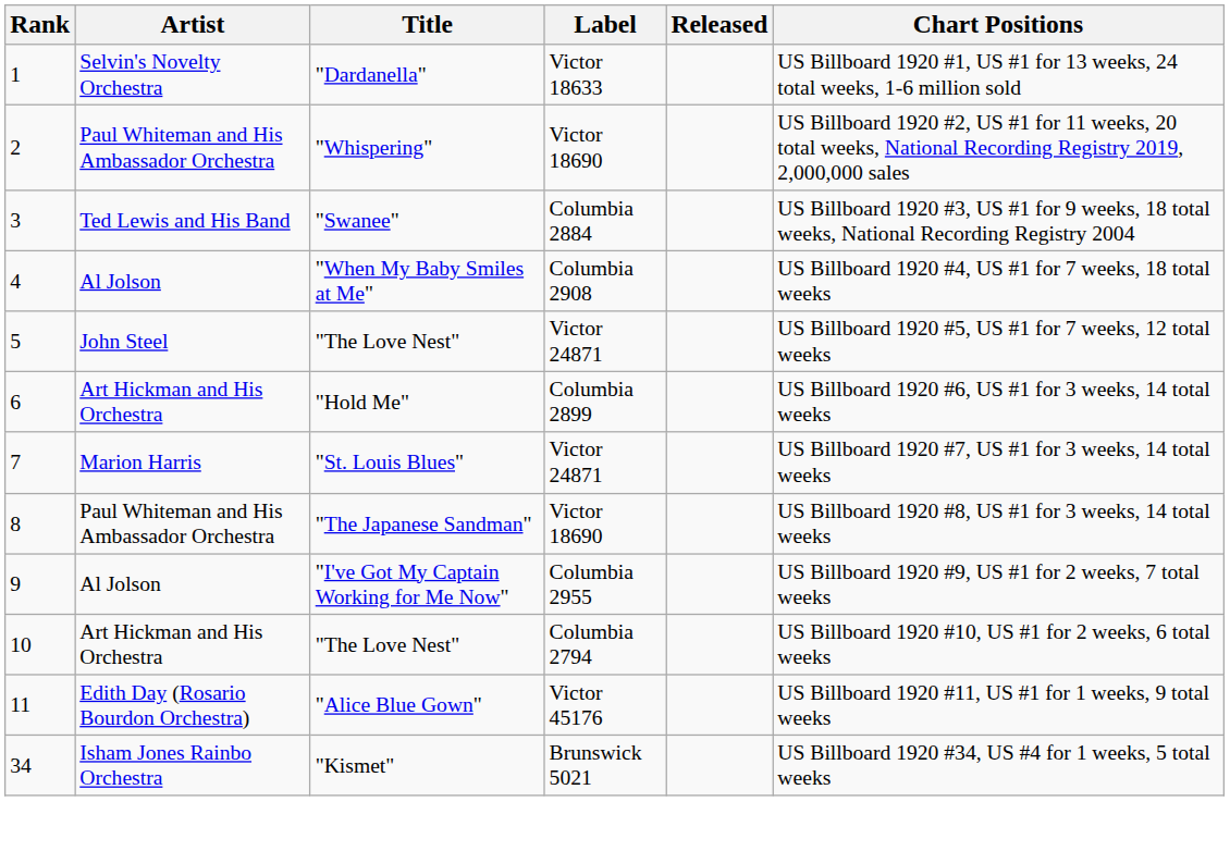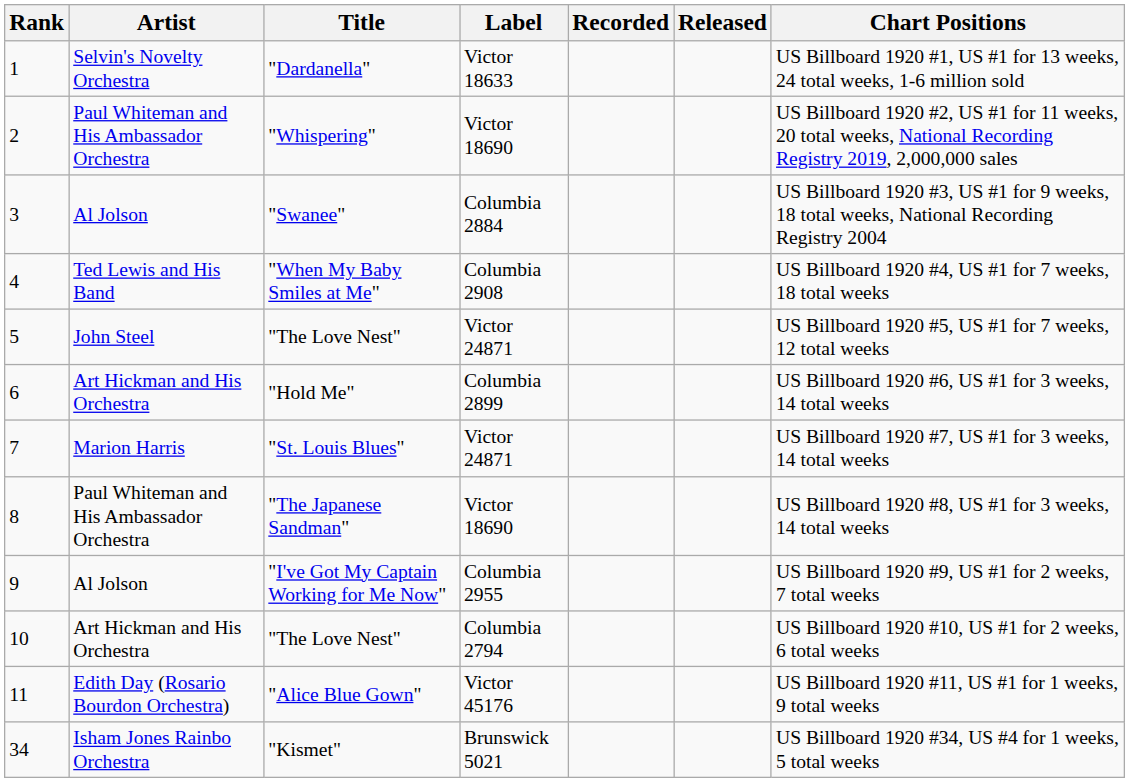+ column: Recorded
"Swanee" | Artist: Ted Lewis and His Band -> Al Jolson
"When My Baby Smiles at Me" | Artist: Al Jolson -> Ted Lewis and His Band
